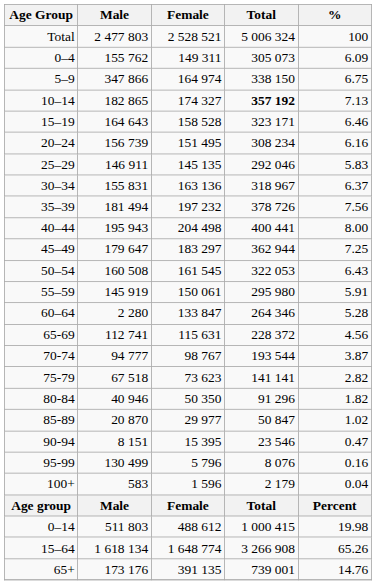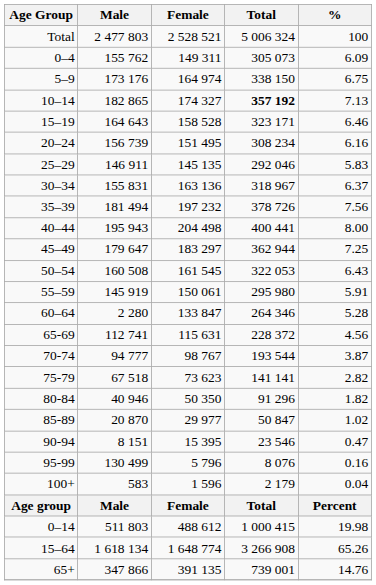5–9 | Male: 347 866 -> 173 176
65+ | Male: 173 176 -> 347 866
